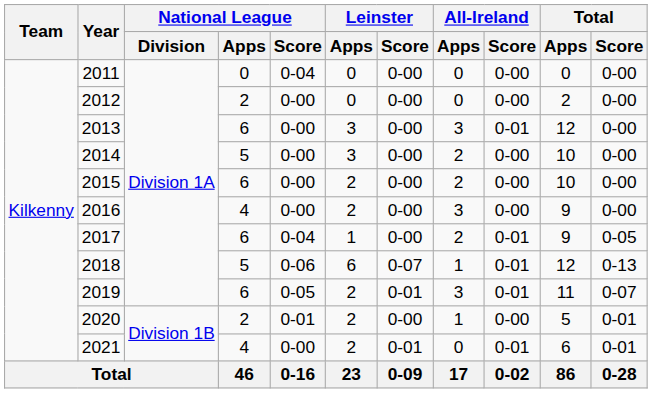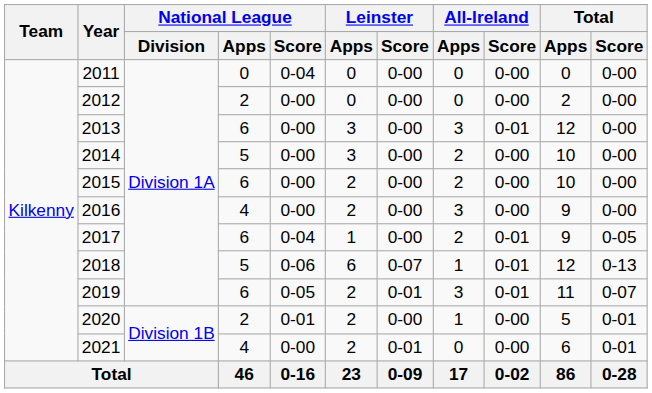2021 | All-Ireland / Score: 0-01 -> 0-00
